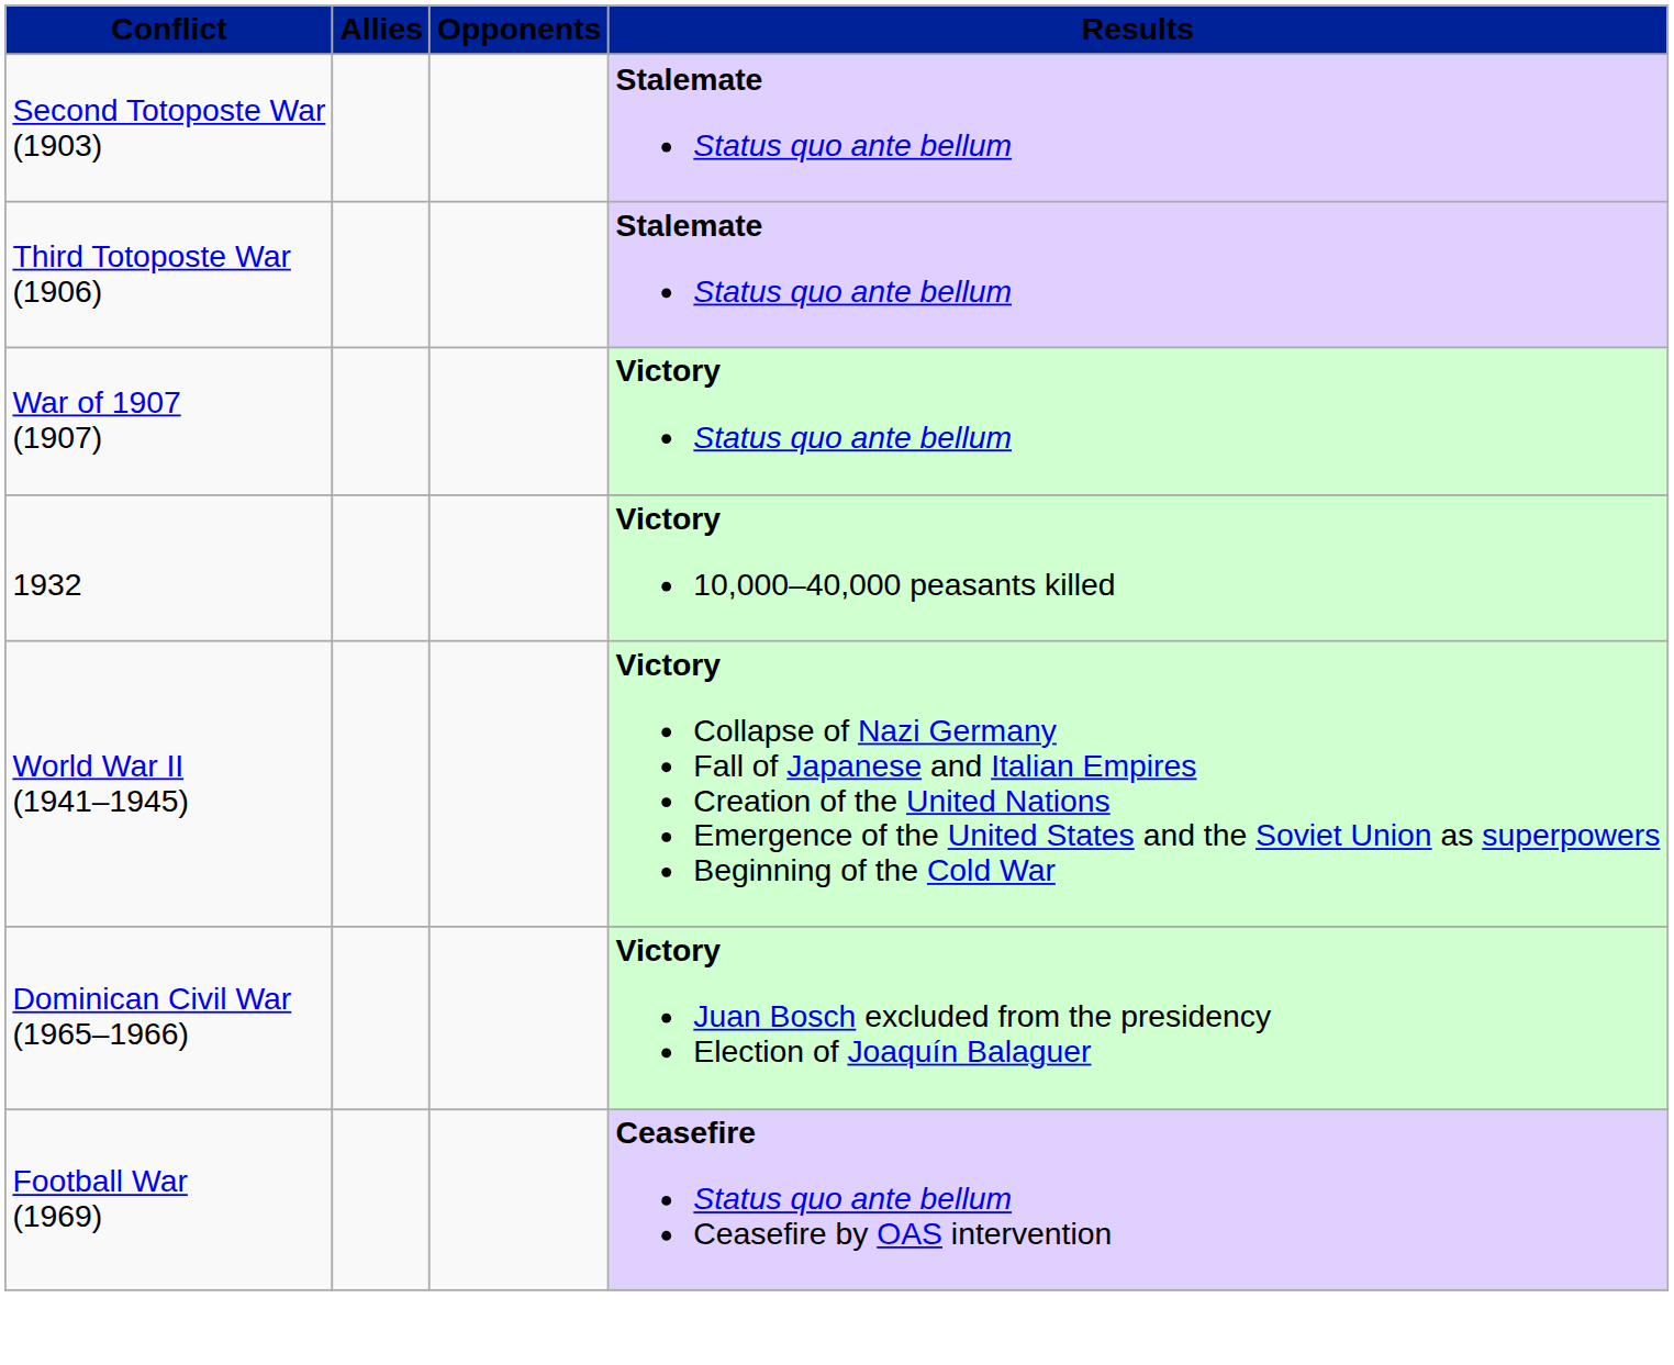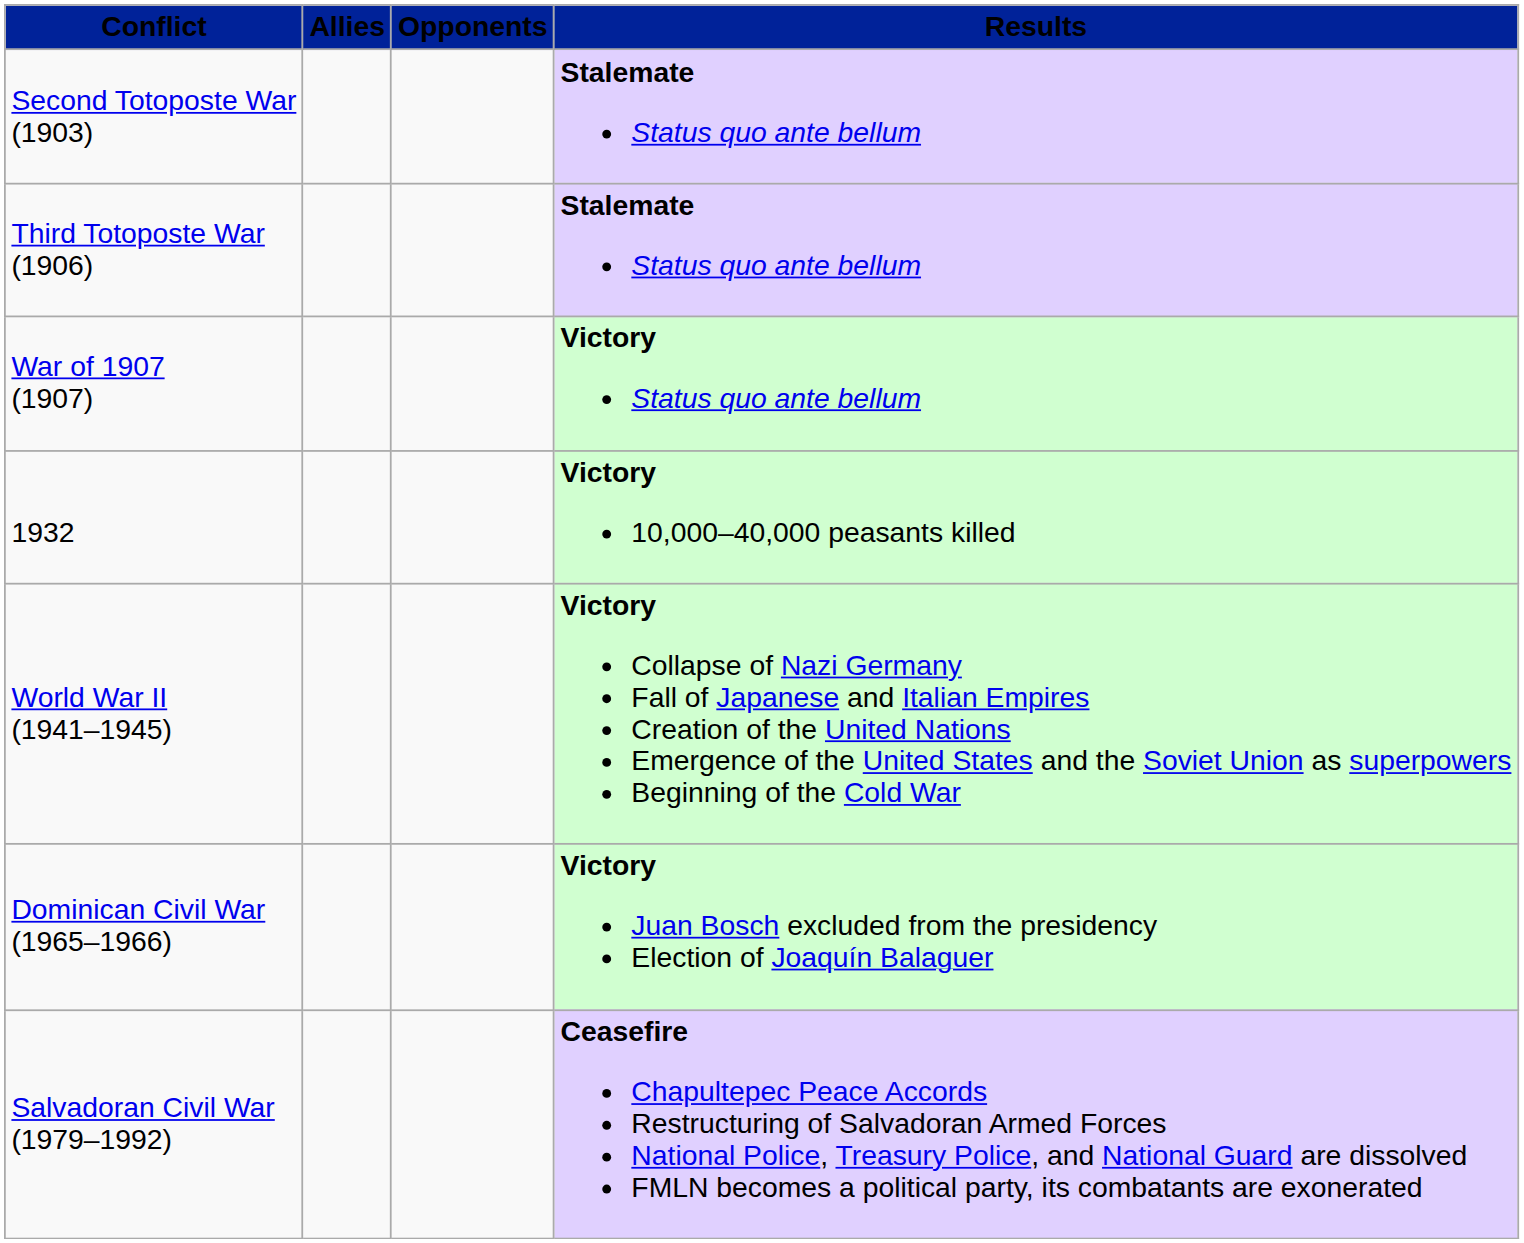- row: Football War (1969) | Ceasefire Status quo ante bellum Ceasefire by OAS intervention
+ row: Salvadoran Civil War (1979–1992) | Ceasefire Chapultepec Peace Accords Restructuring of Salvadoran Armed Forces National Police, Treasury Police, and National Guard are dissolved FMLN becomes a political party, its combatants are exonerated
